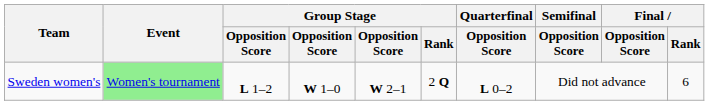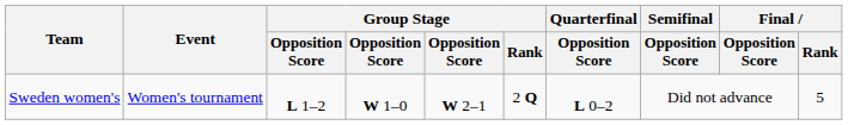Sweden women's | Event: lightgreen background -> no background
Sweden women's | Final / Rank: 6 -> 5
